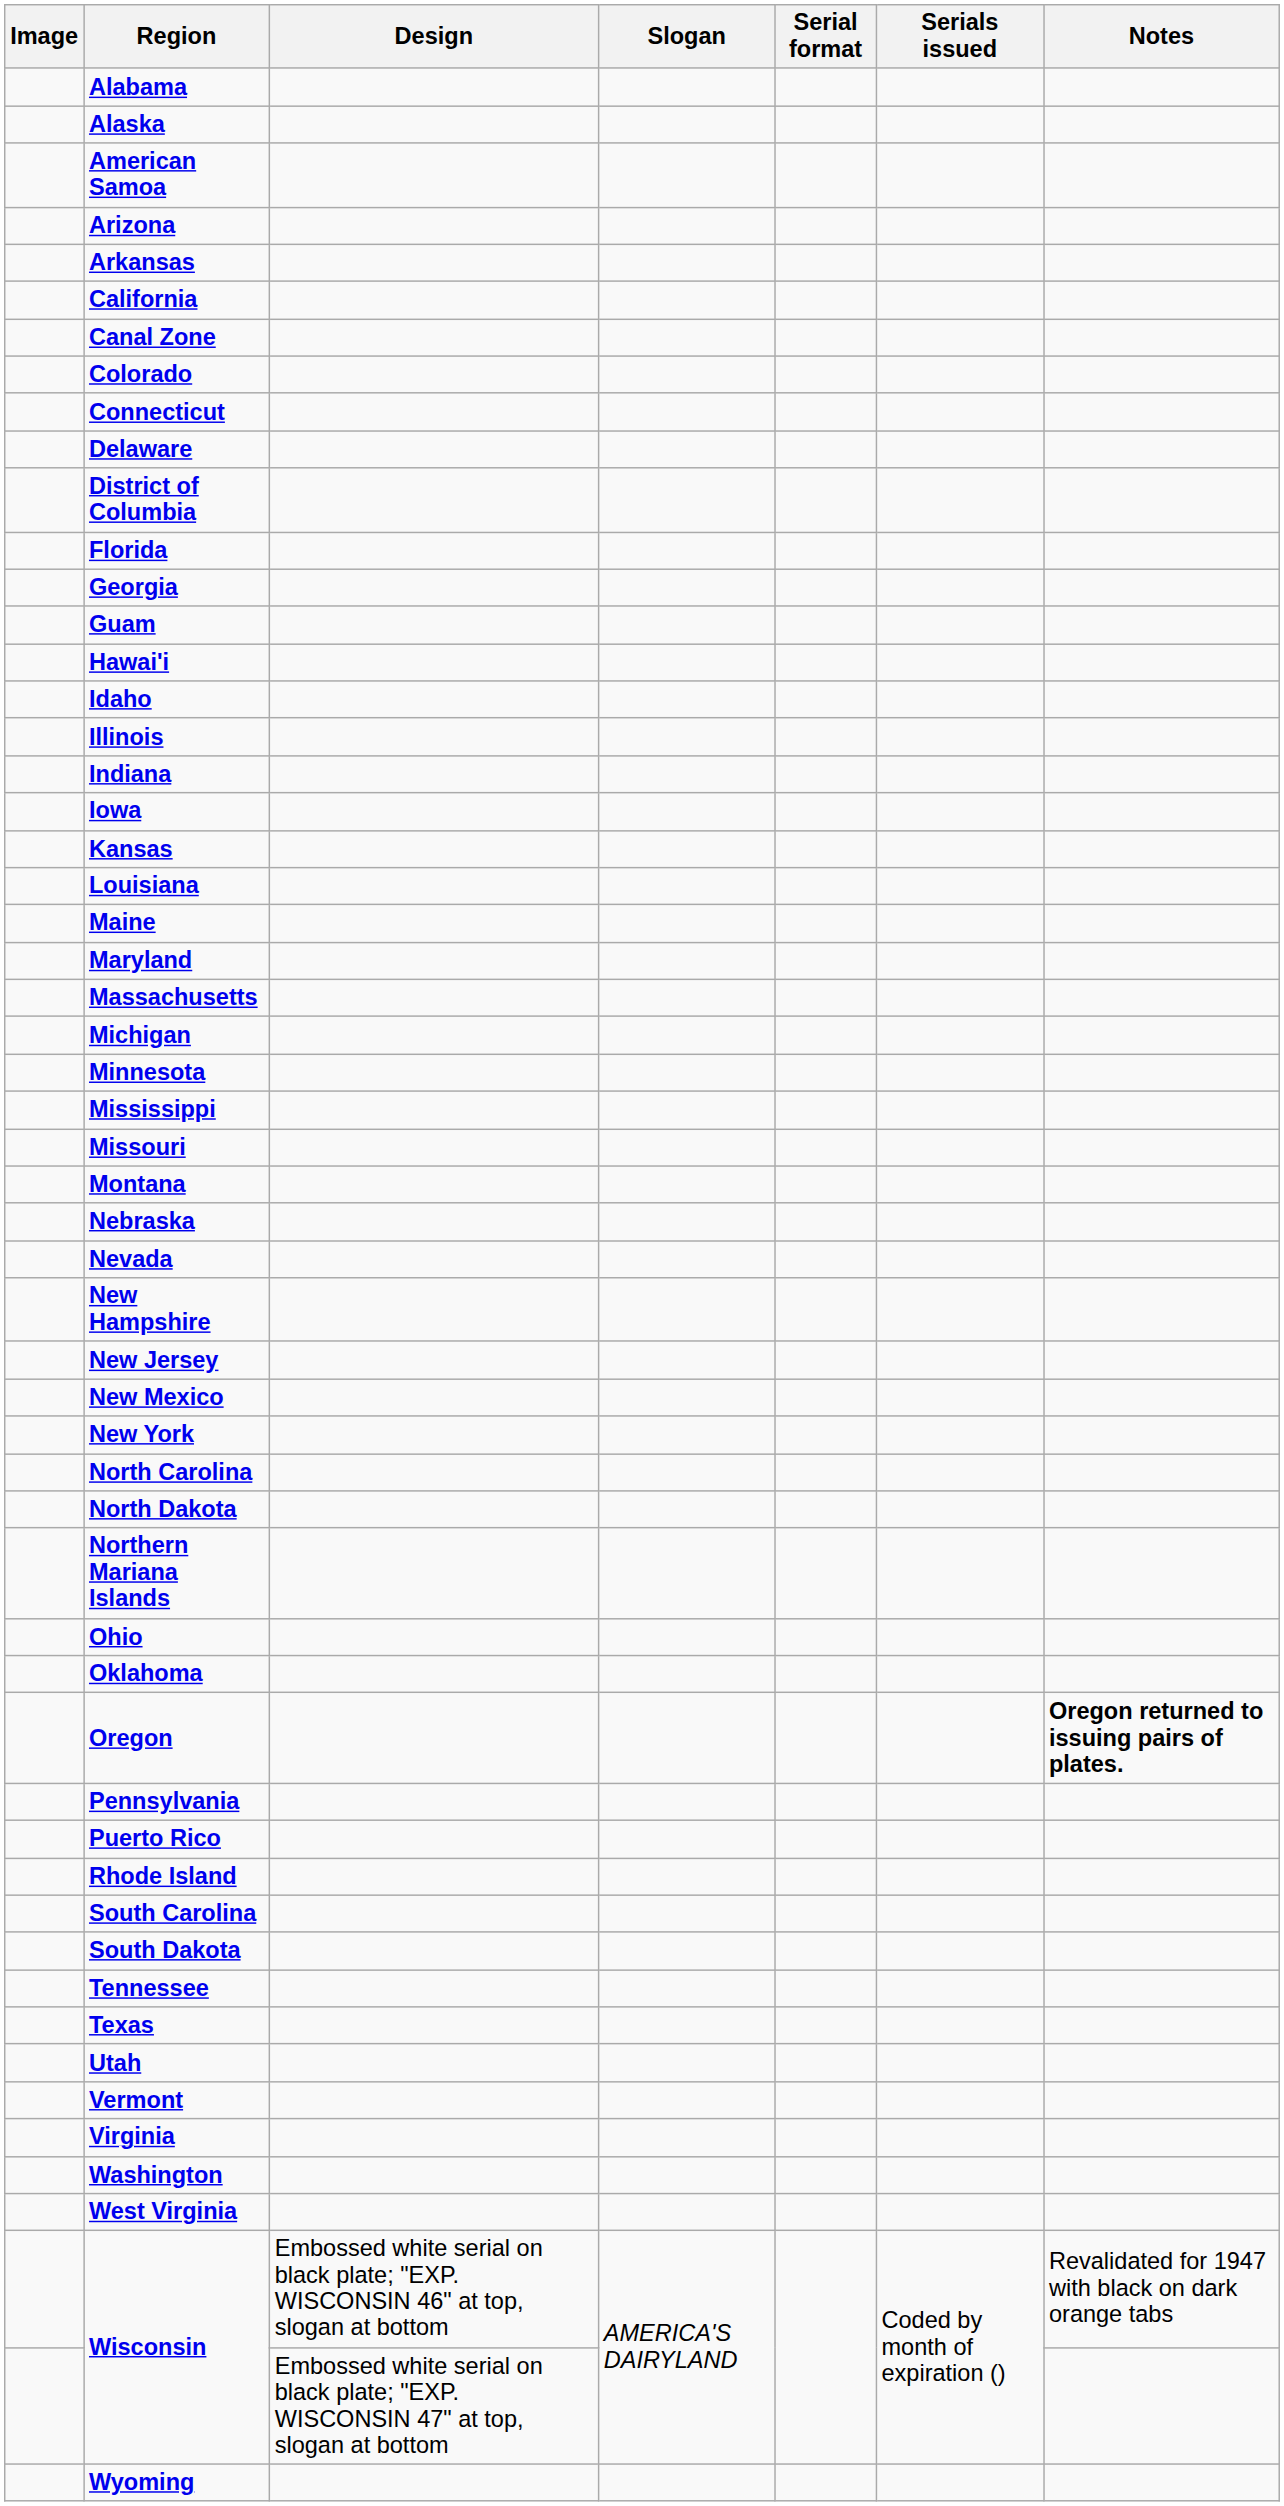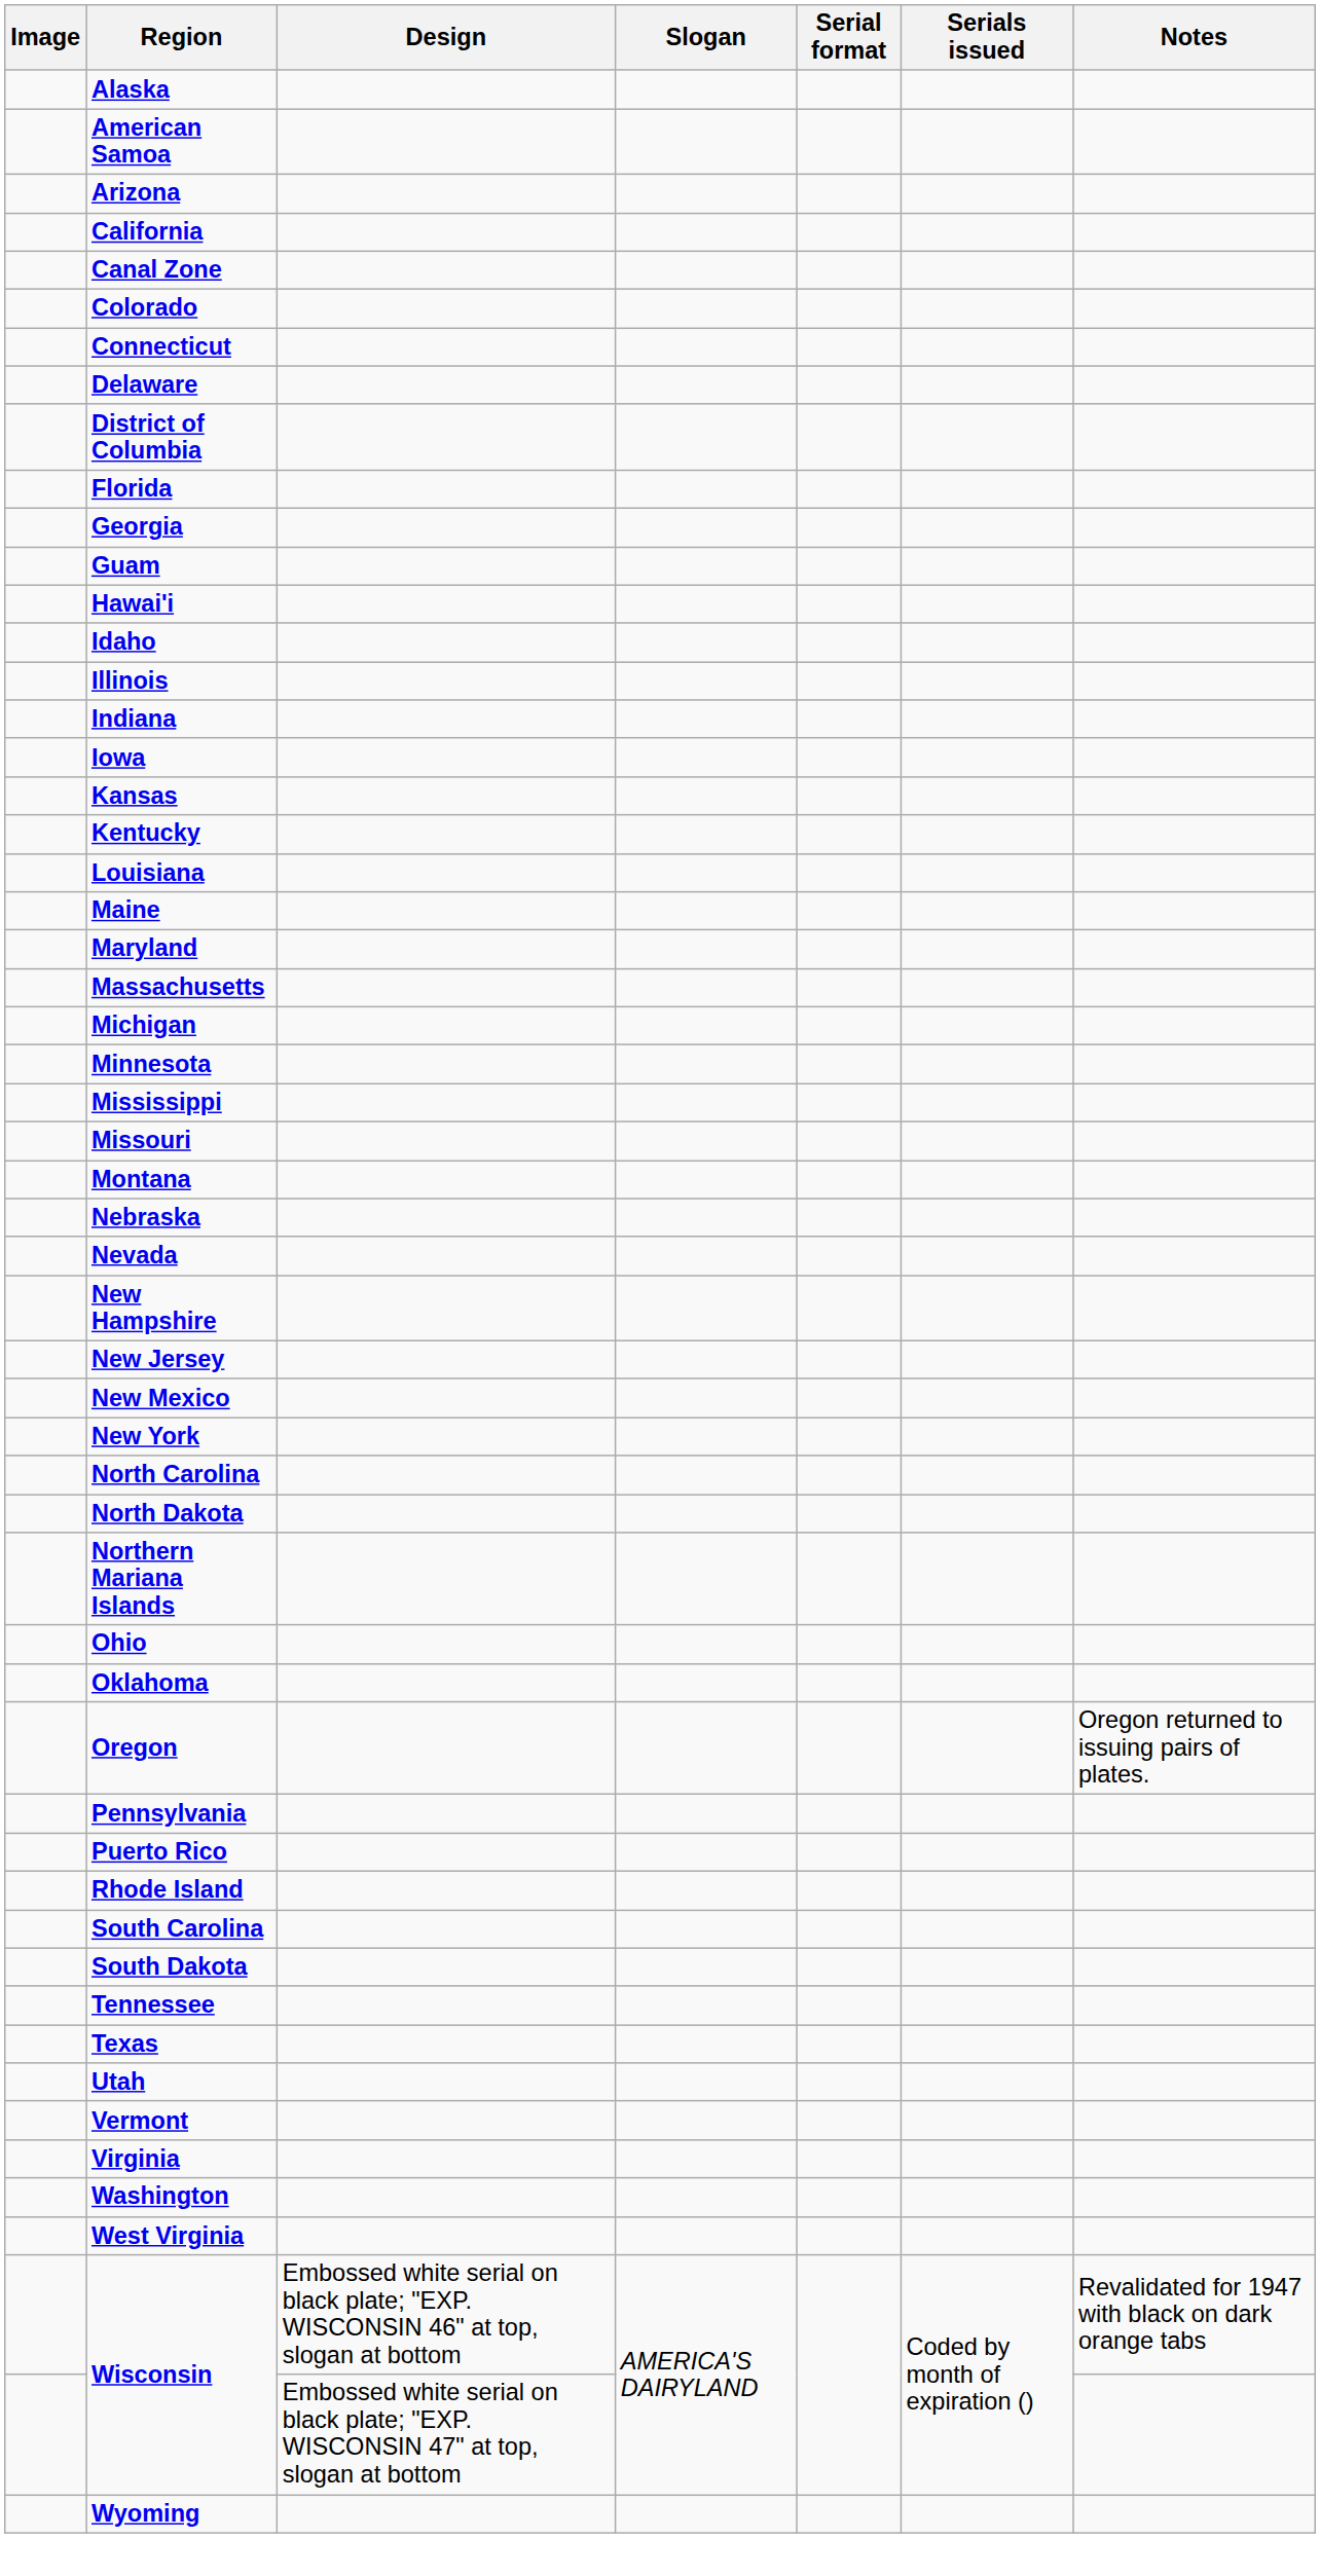- row: Alabama
- row: Arkansas
+ row: Kentucky
Oregon | Notes: bold -> normal
